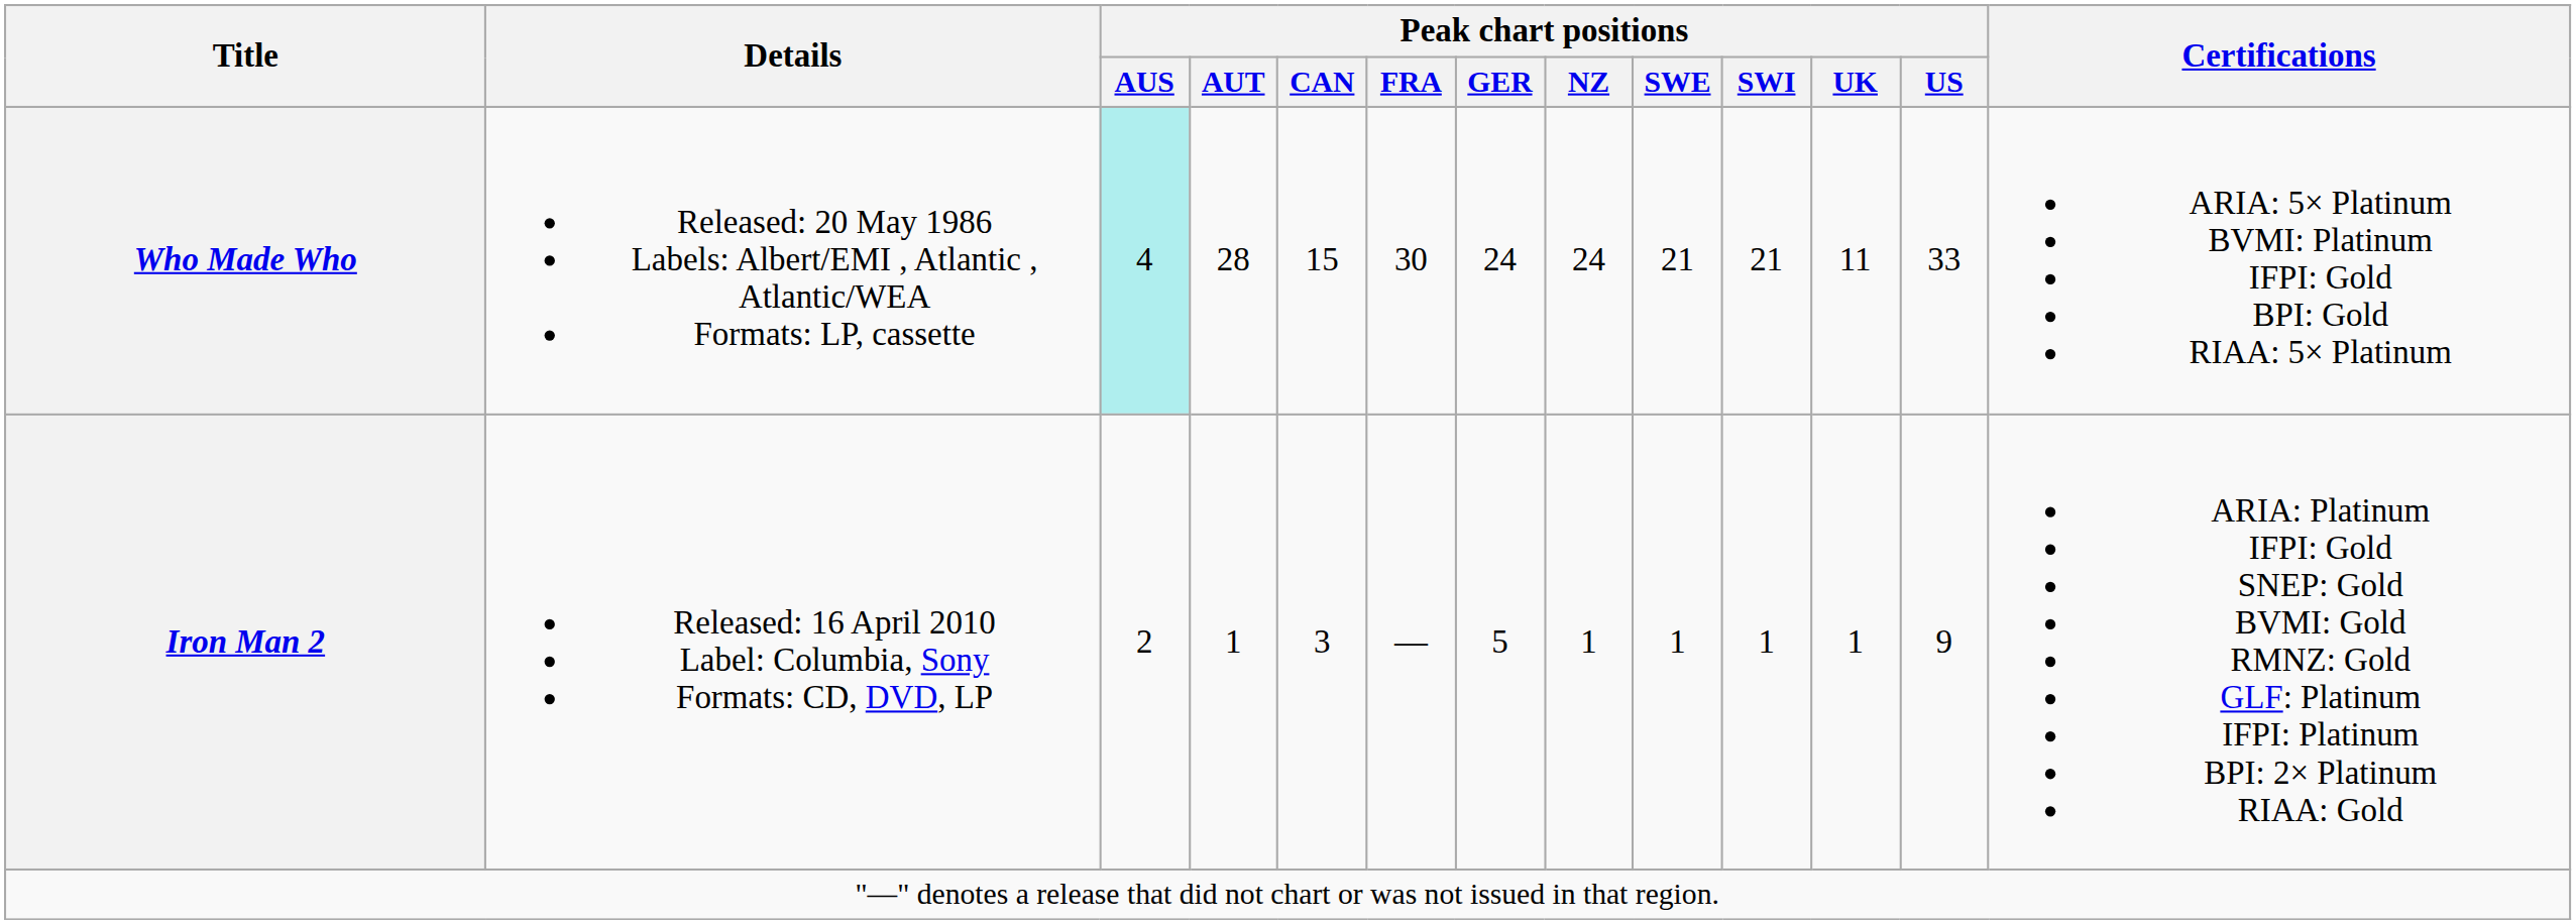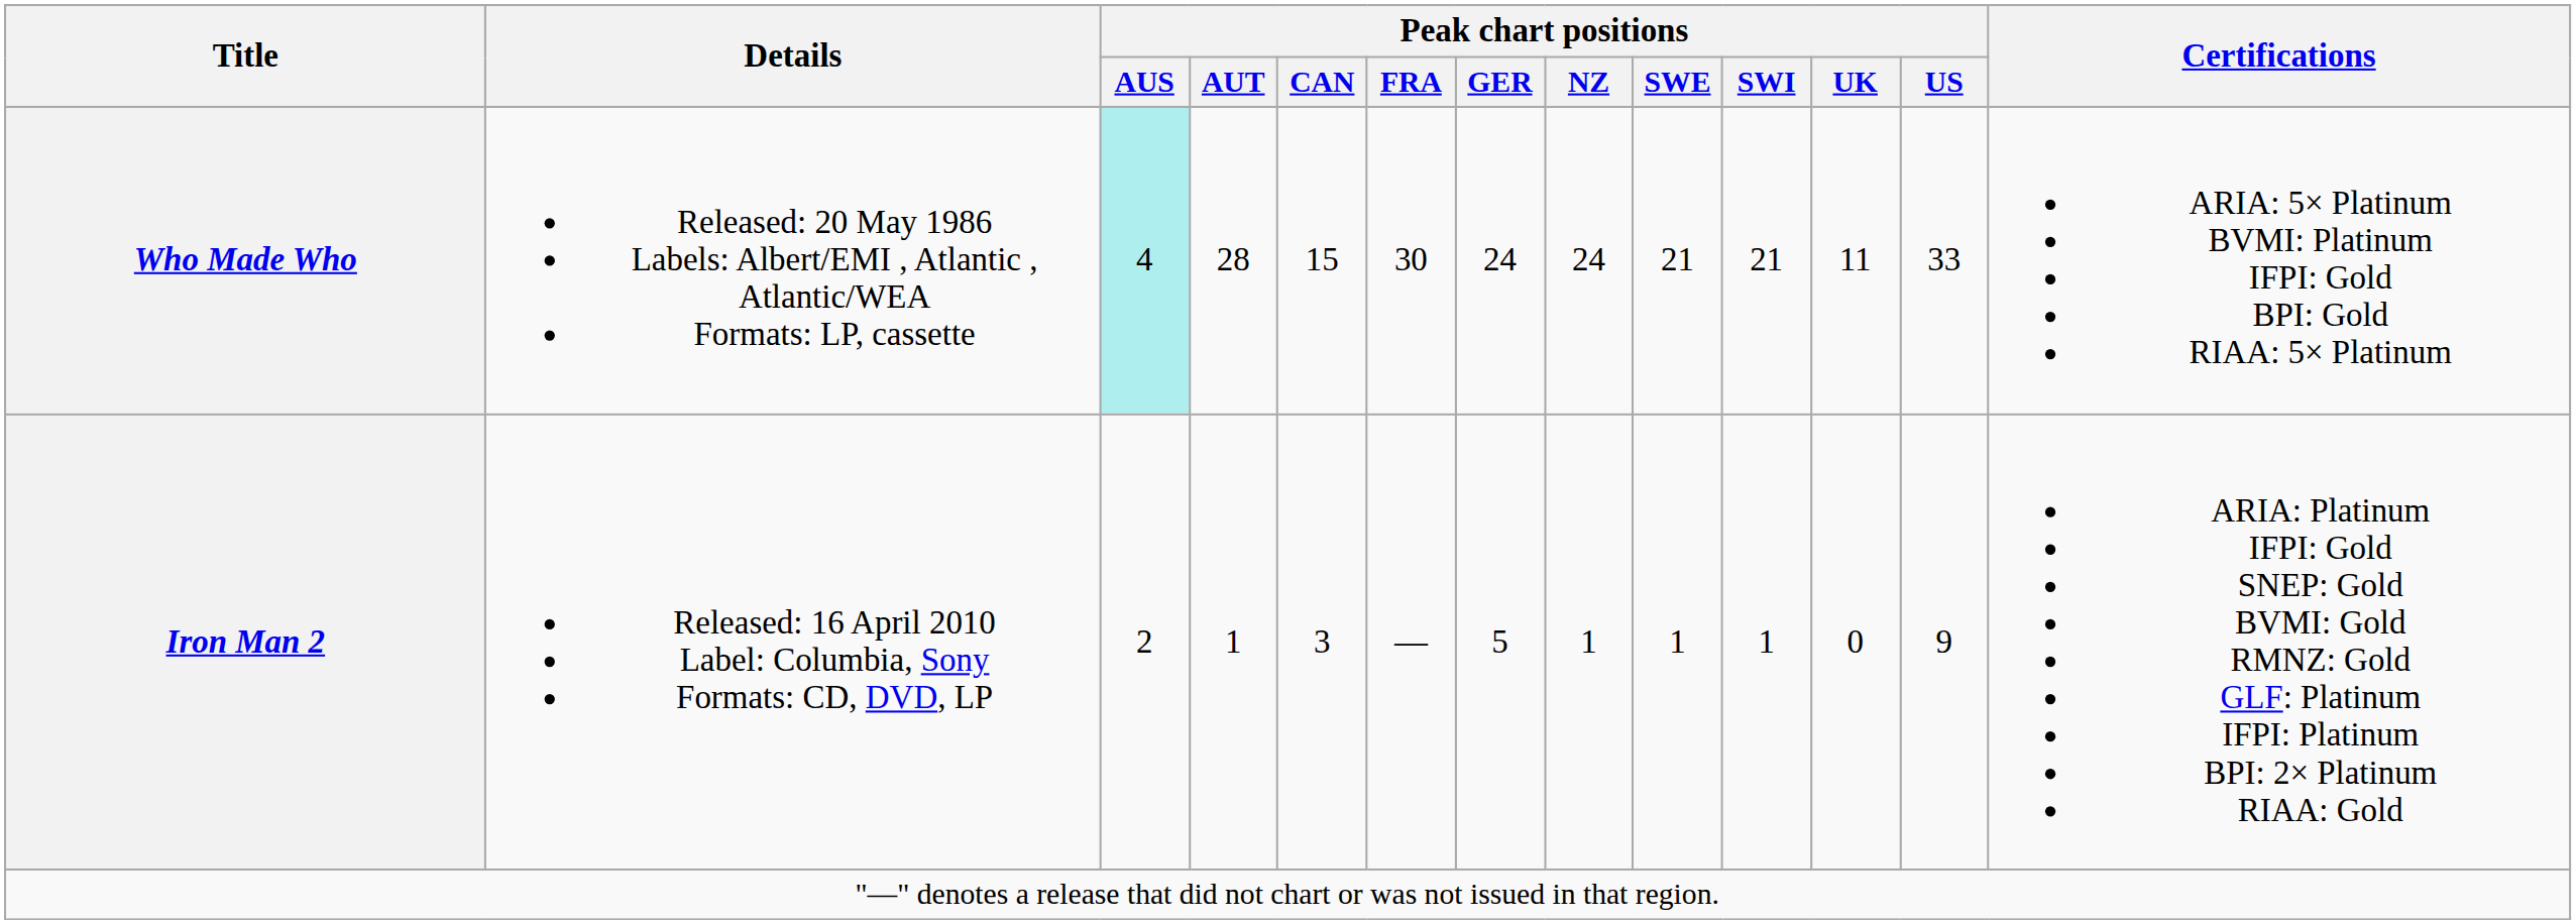Iron Man 2 | Peak chart positions / UK: 1 -> 0
